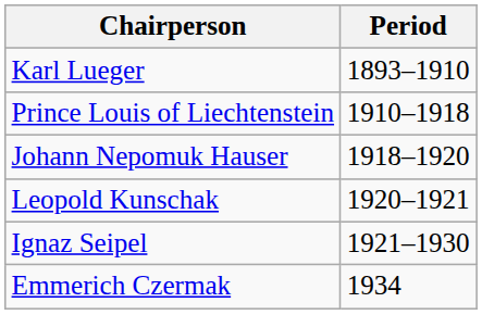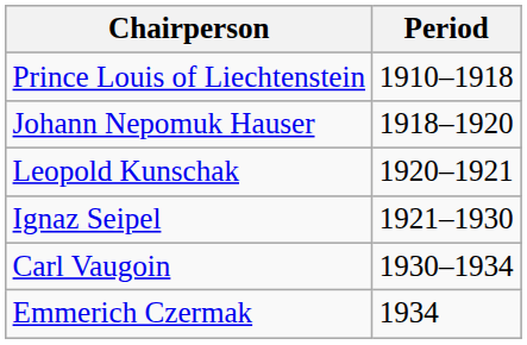- row: Karl Lueger | 1893–1910
+ row: Carl Vaugoin | 1930–1934
